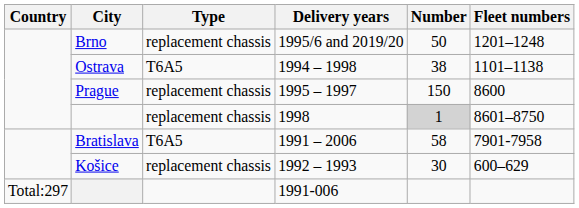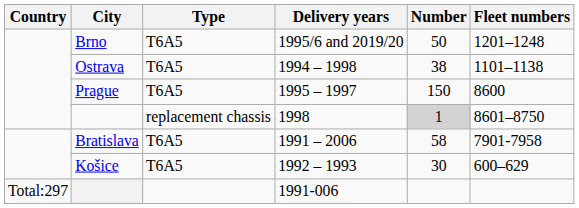1995/6 and 2019/20 | Type: replacement chassis -> T6A5
1995 – 1997 | Type: replacement chassis -> T6A5
1992 – 1993 | Type: replacement chassis -> T6A5
